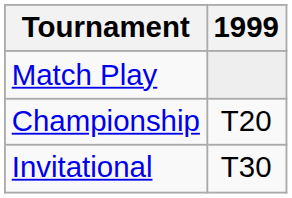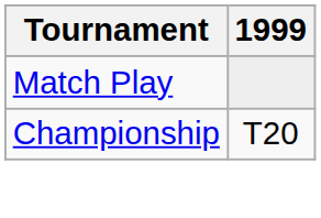- row: Invitational | T30
